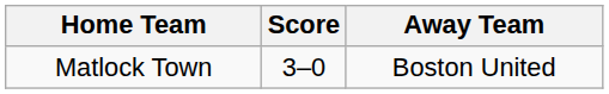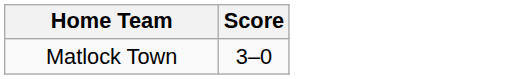- column: Away Team | Boston United
